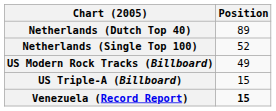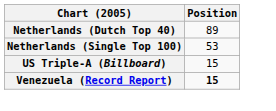Netherlands (Single Top 100) | Position: 52 -> 53
- row: US Modern Rock Tracks (Billboard) | 49
